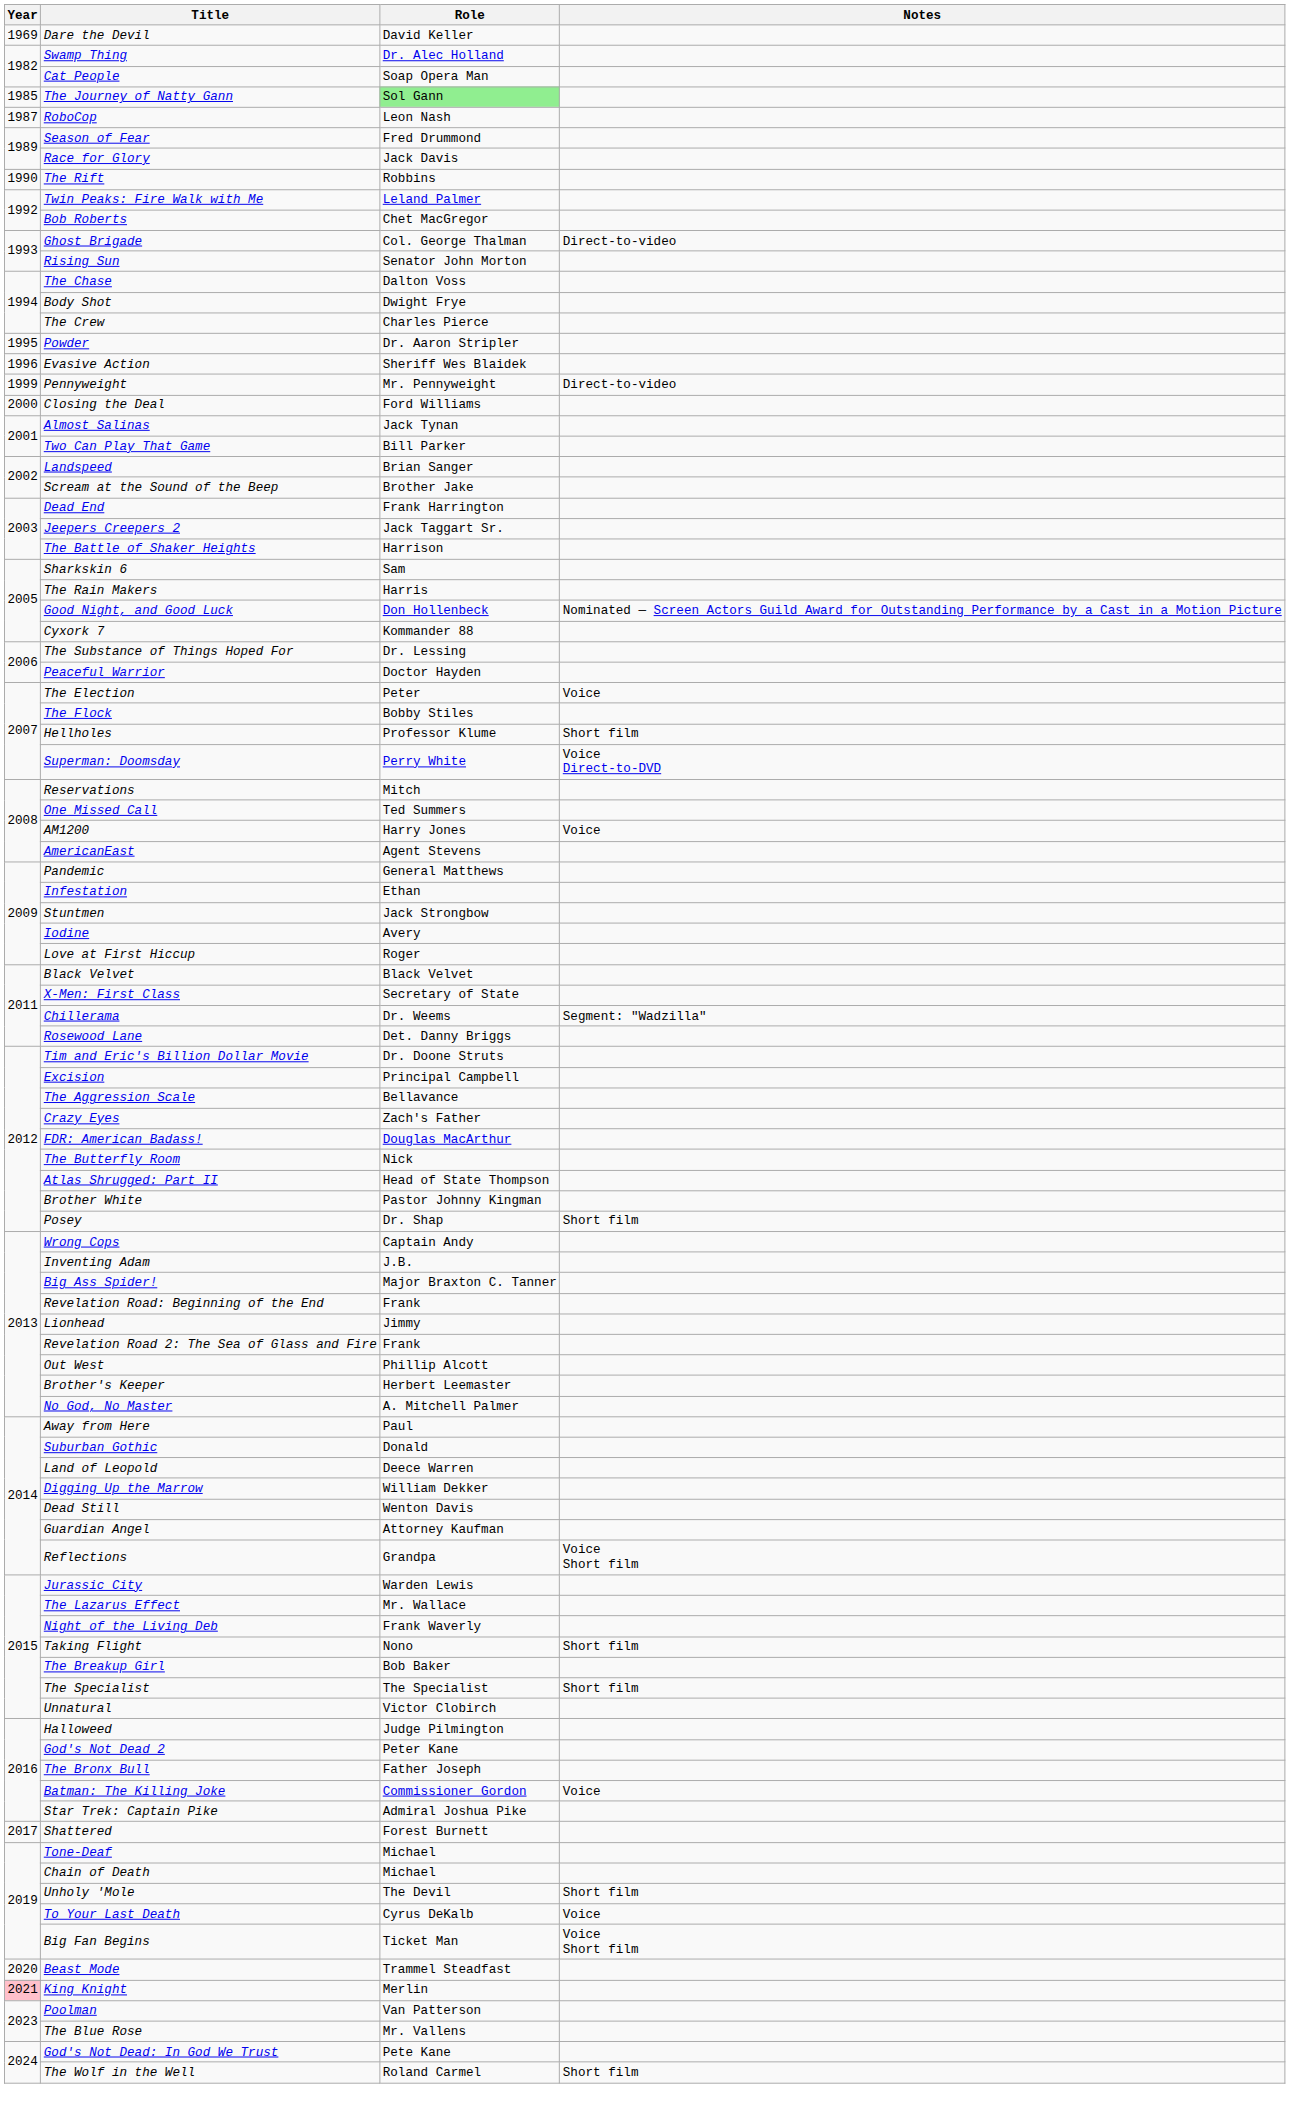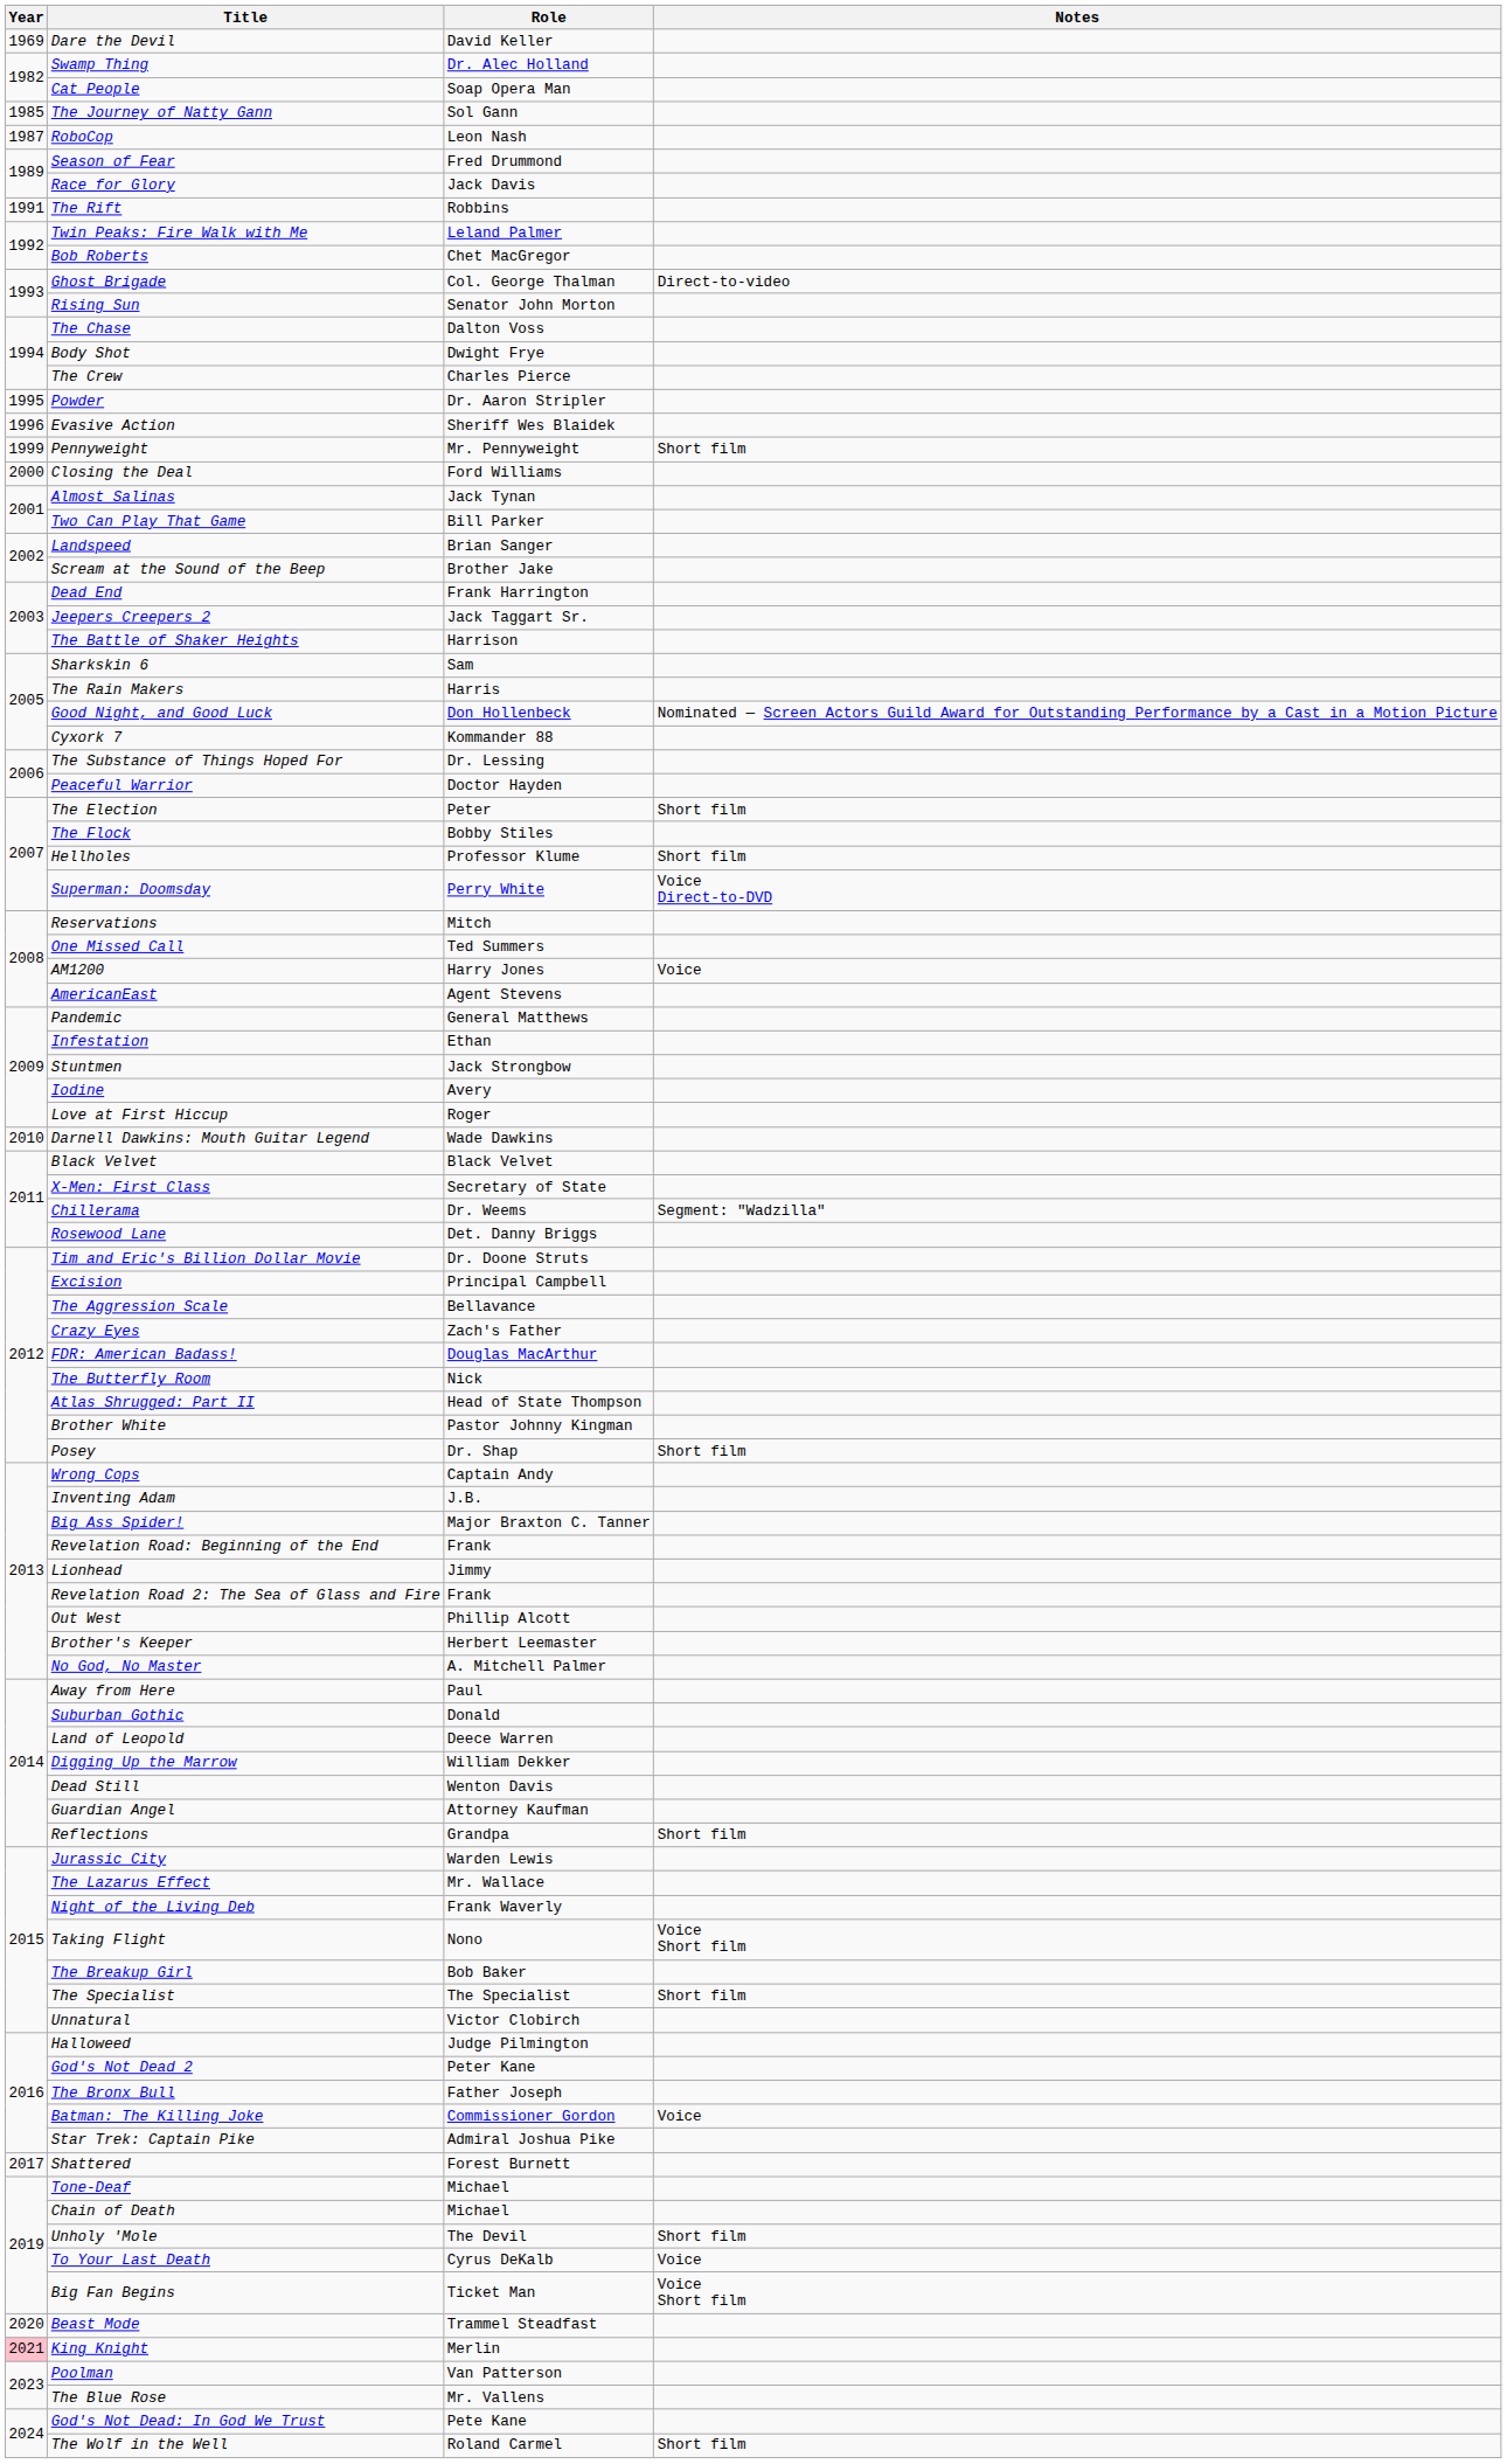The Journey of Natty Gann | Role: lightgreen background -> no background
The Rift | Year: 1990 -> 1991
Pennyweight | Notes: Direct-to-video -> Short film
The Election | Notes: Voice -> Short film
+ row: 2010 | Darnell Dawkins: Mouth Guitar Legend | Wade Dawkins
Reflections | Notes: Voice Short film -> Short film
Taking Flight | Notes: Short film -> Voice Short film
